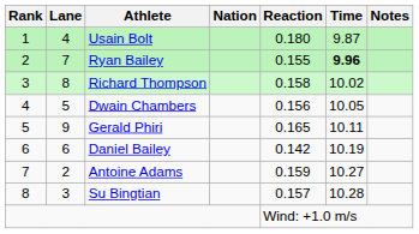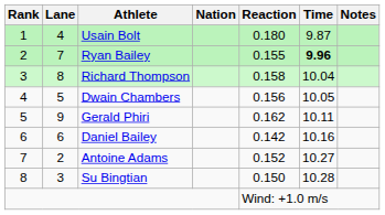Richard Thompson | Time: 10.02 -> 10.04
Gerald Phiri | Reaction: 0.165 -> 0.162
Daniel Bailey | Time: 10.19 -> 10.16
Antoine Adams | Reaction: 0.159 -> 0.152
Su Bingtian | Reaction: 0.157 -> 0.150
